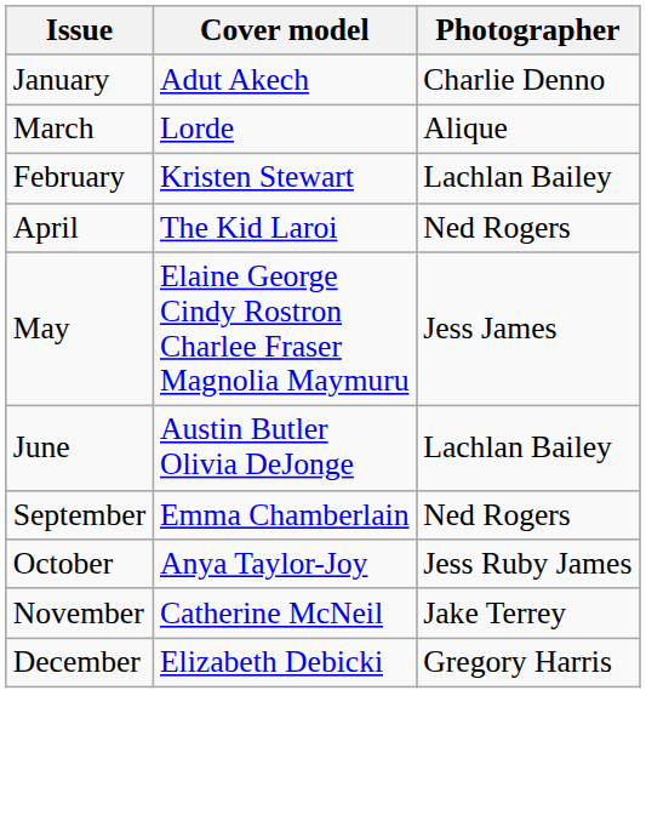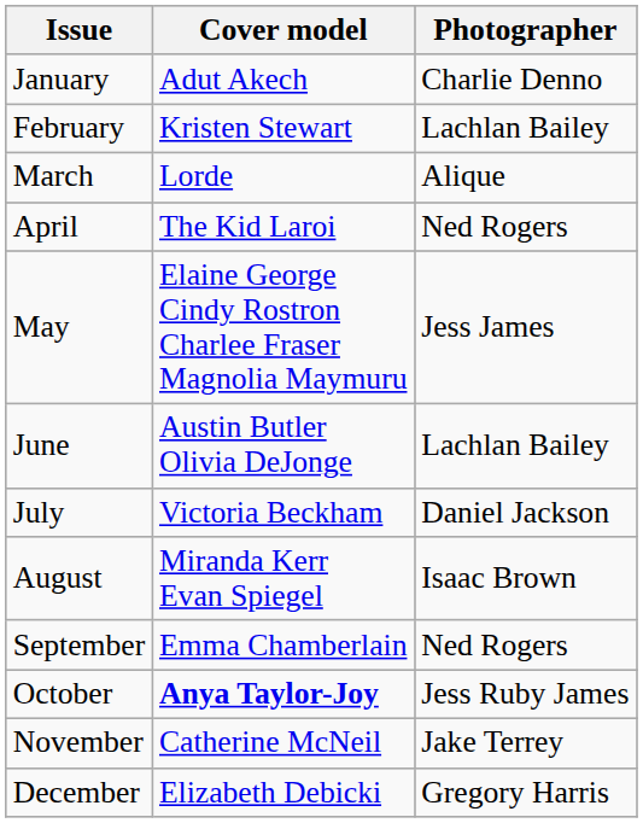rows swapped: February <-> March
+ row: July | Victoria Beckham | Daniel Jackson
+ row: August | Miranda Kerr Evan Spiegel | Isaac Brown
October | Cover model: normal -> bold
